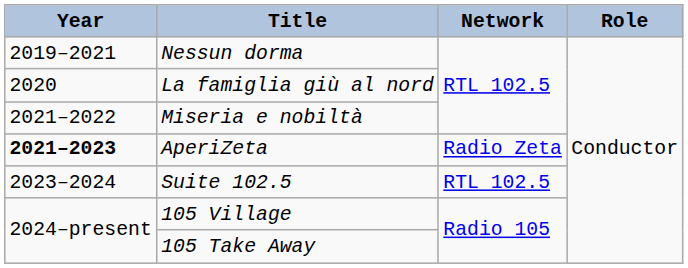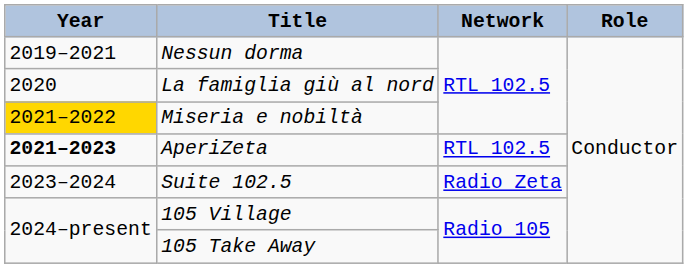Miseria e nobiltà | Year: no background -> gold background
AperiZeta | Network: Radio Zeta -> RTL 102.5
Suite 102.5 | Network: RTL 102.5 -> Radio Zeta
